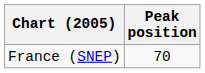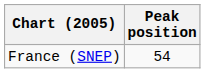France (SNEP) | Peak position: 70 -> 54
